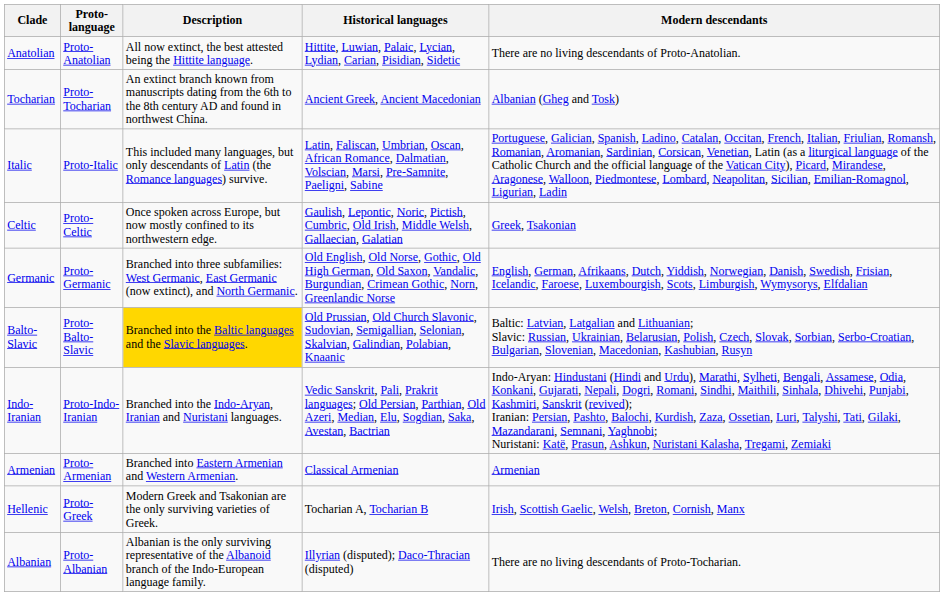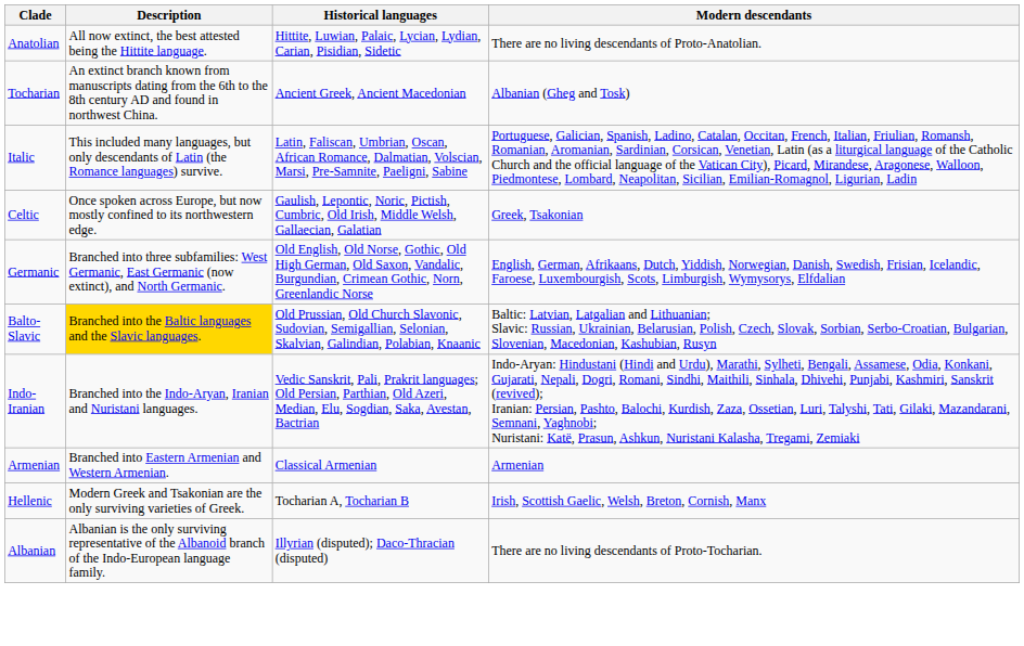- column: Proto-language | Proto-Anatolian | Proto-Tocharian | Proto-Italic | Proto-Celtic | Proto-Germanic | Proto-Balto-Slavic | Proto-Indo-Iranian | Proto-Armenian | Proto-Greek | Proto-Albanian
